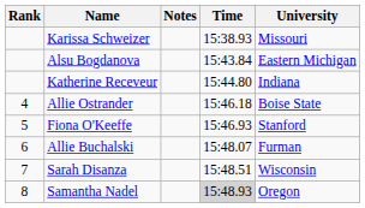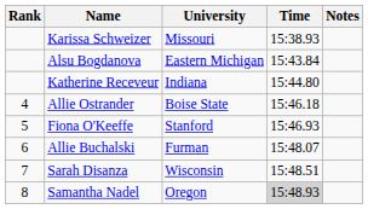columns swapped: University <-> Notes
